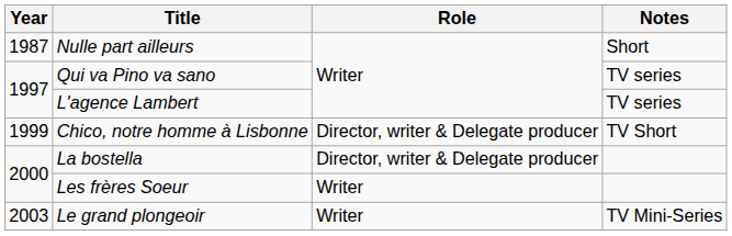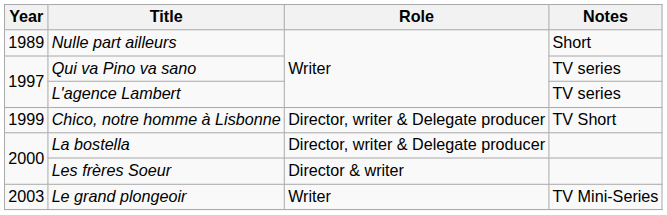Nulle part ailleurs | Year: 1987 -> 1989
Les frères Soeur | Role: Writer -> Director & writer
